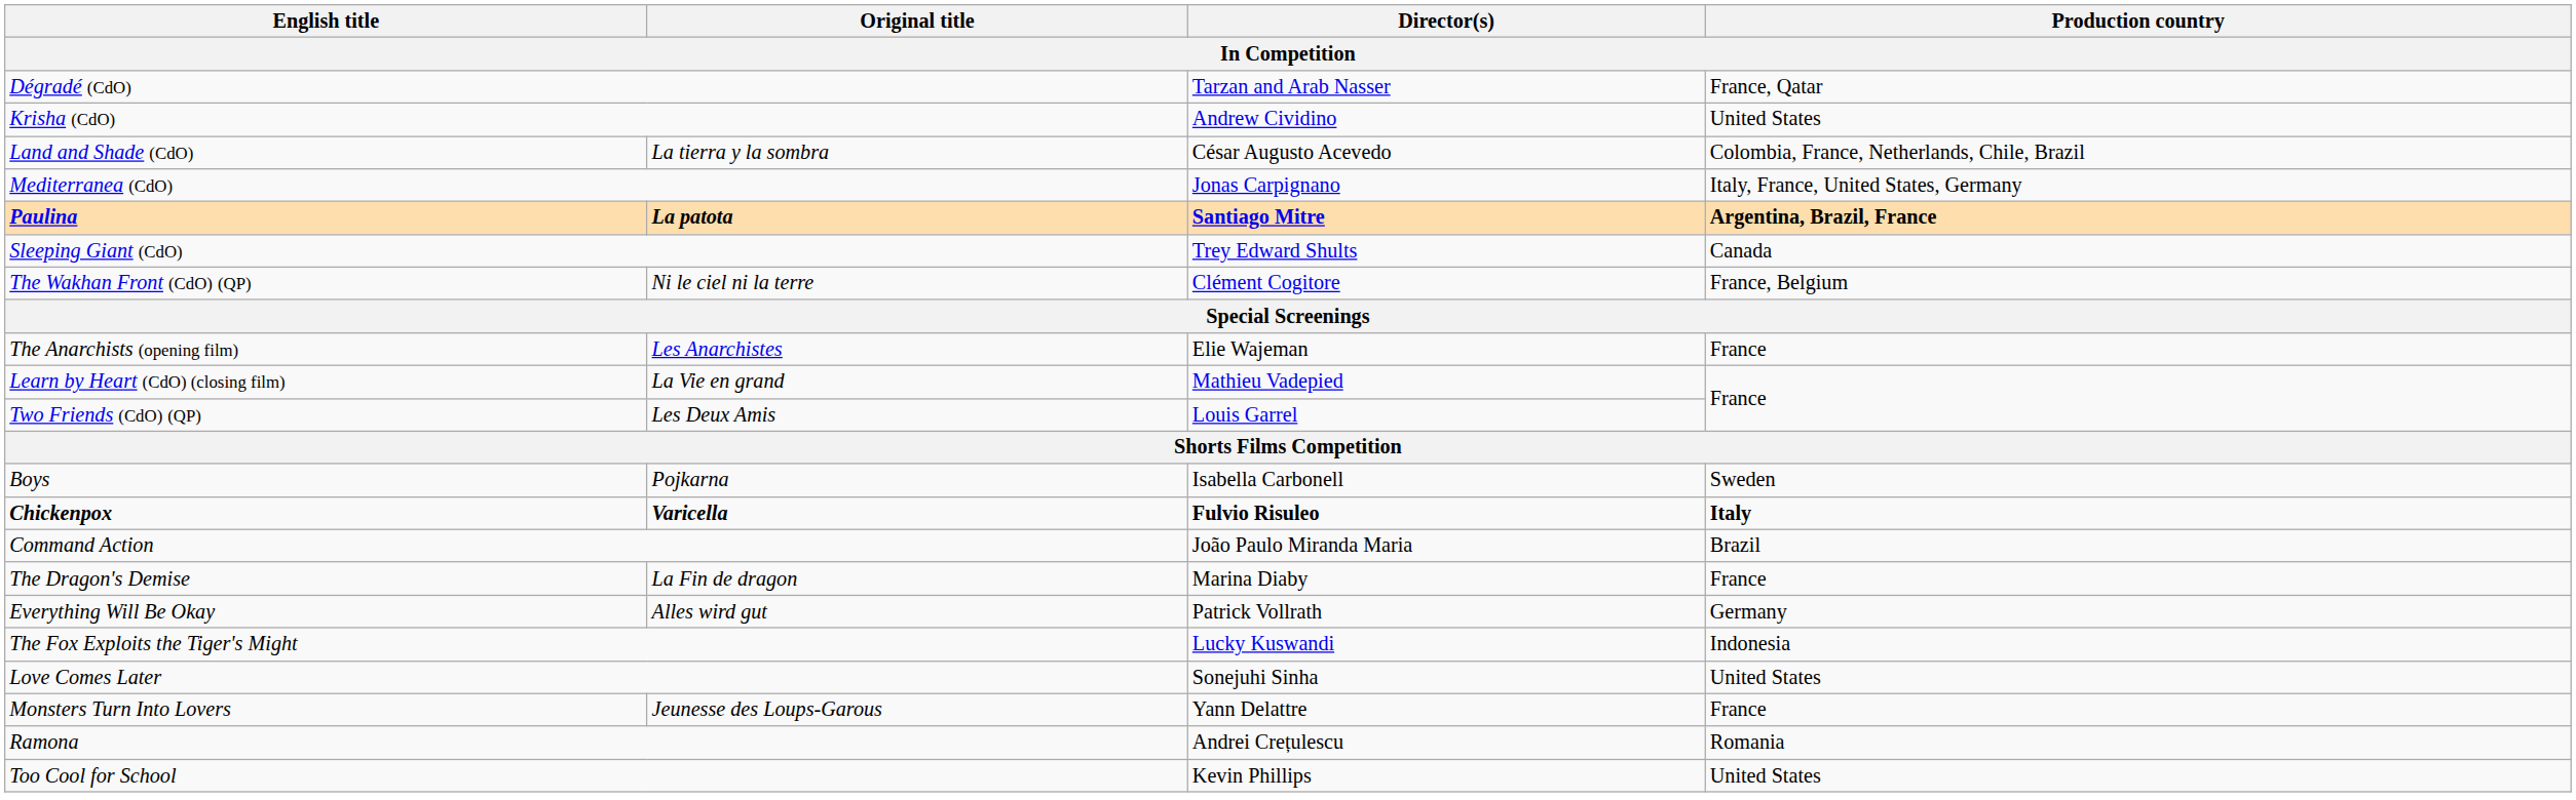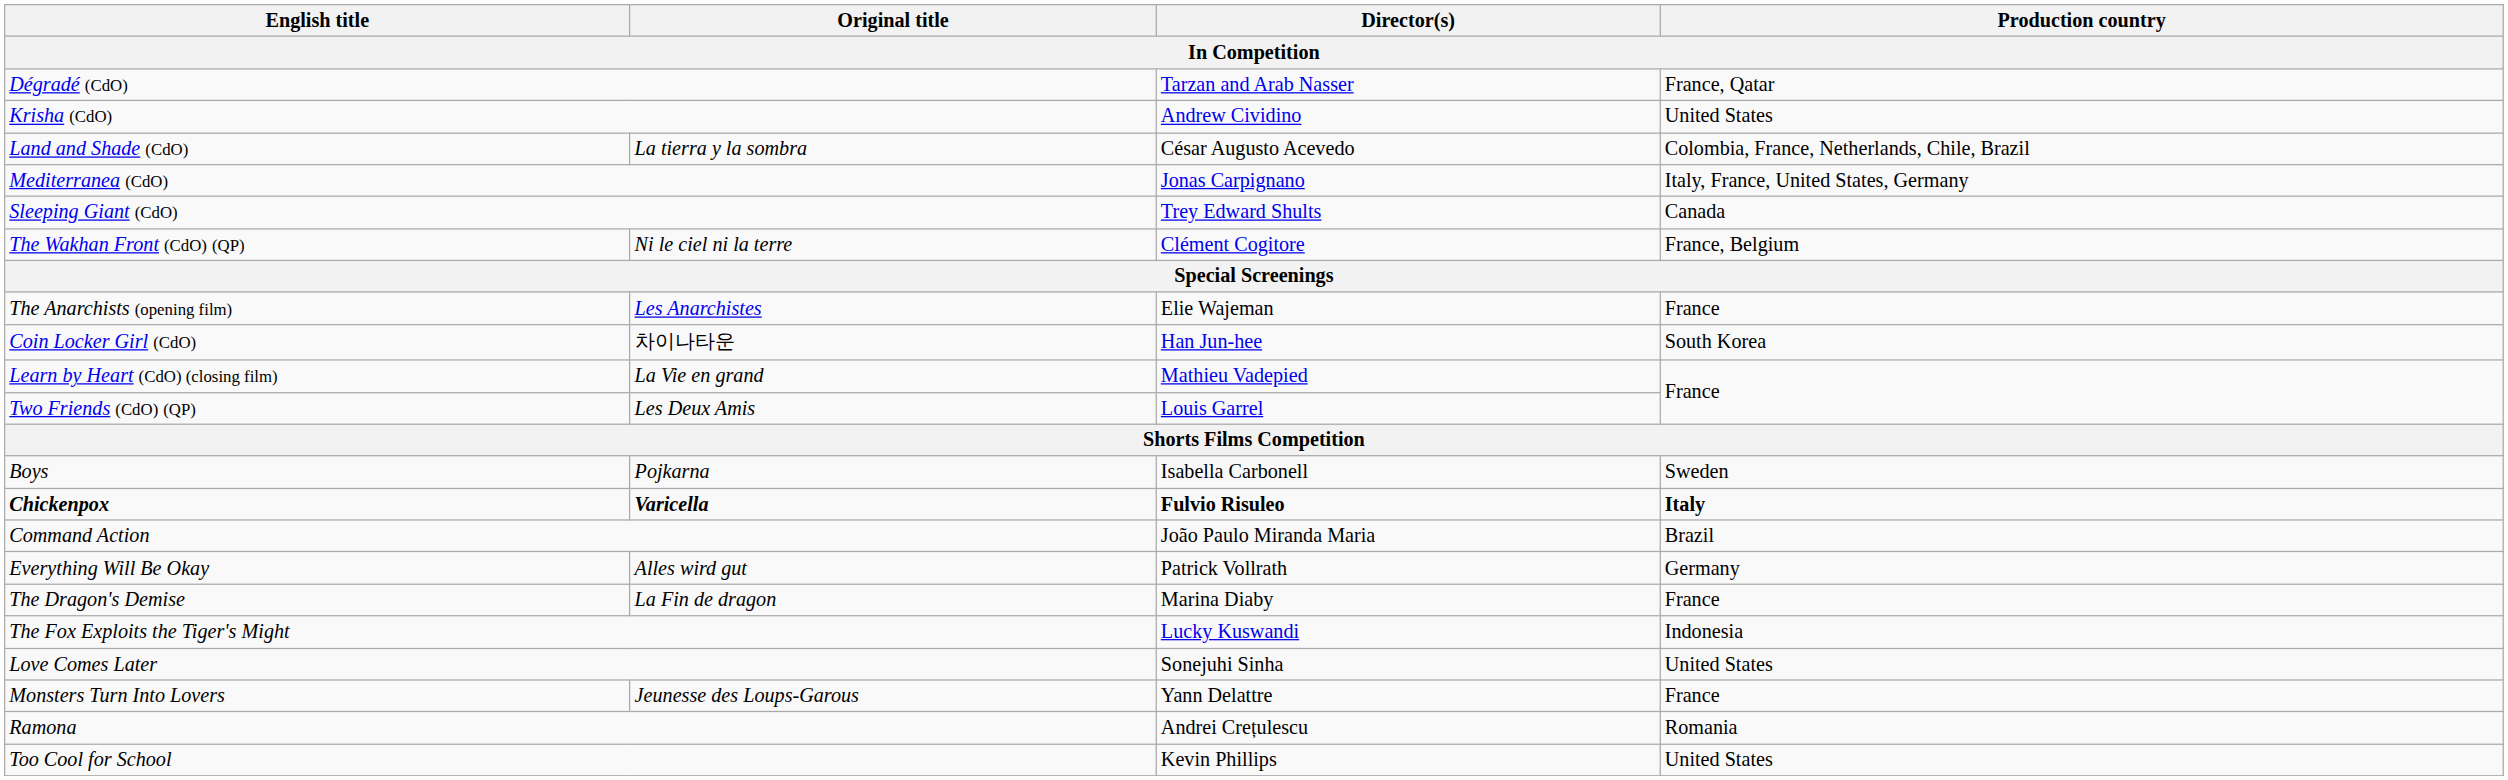- row: Paulina | La patota | Santiago Mitre | Argentina, Brazil, France
+ row: Coin Locker Girl (CdO) | 차이나타운 | Han Jun-hee | South Korea
rows swapped: The Dragon's Demise <-> Everything Will Be Okay
